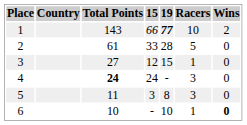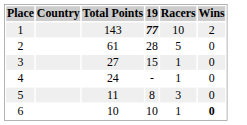- column: 15 | 66 | 33 | 12 | 24 | 3 | -
4 | Total Points: bold -> normal
4 | Racers: 3 -> 1
